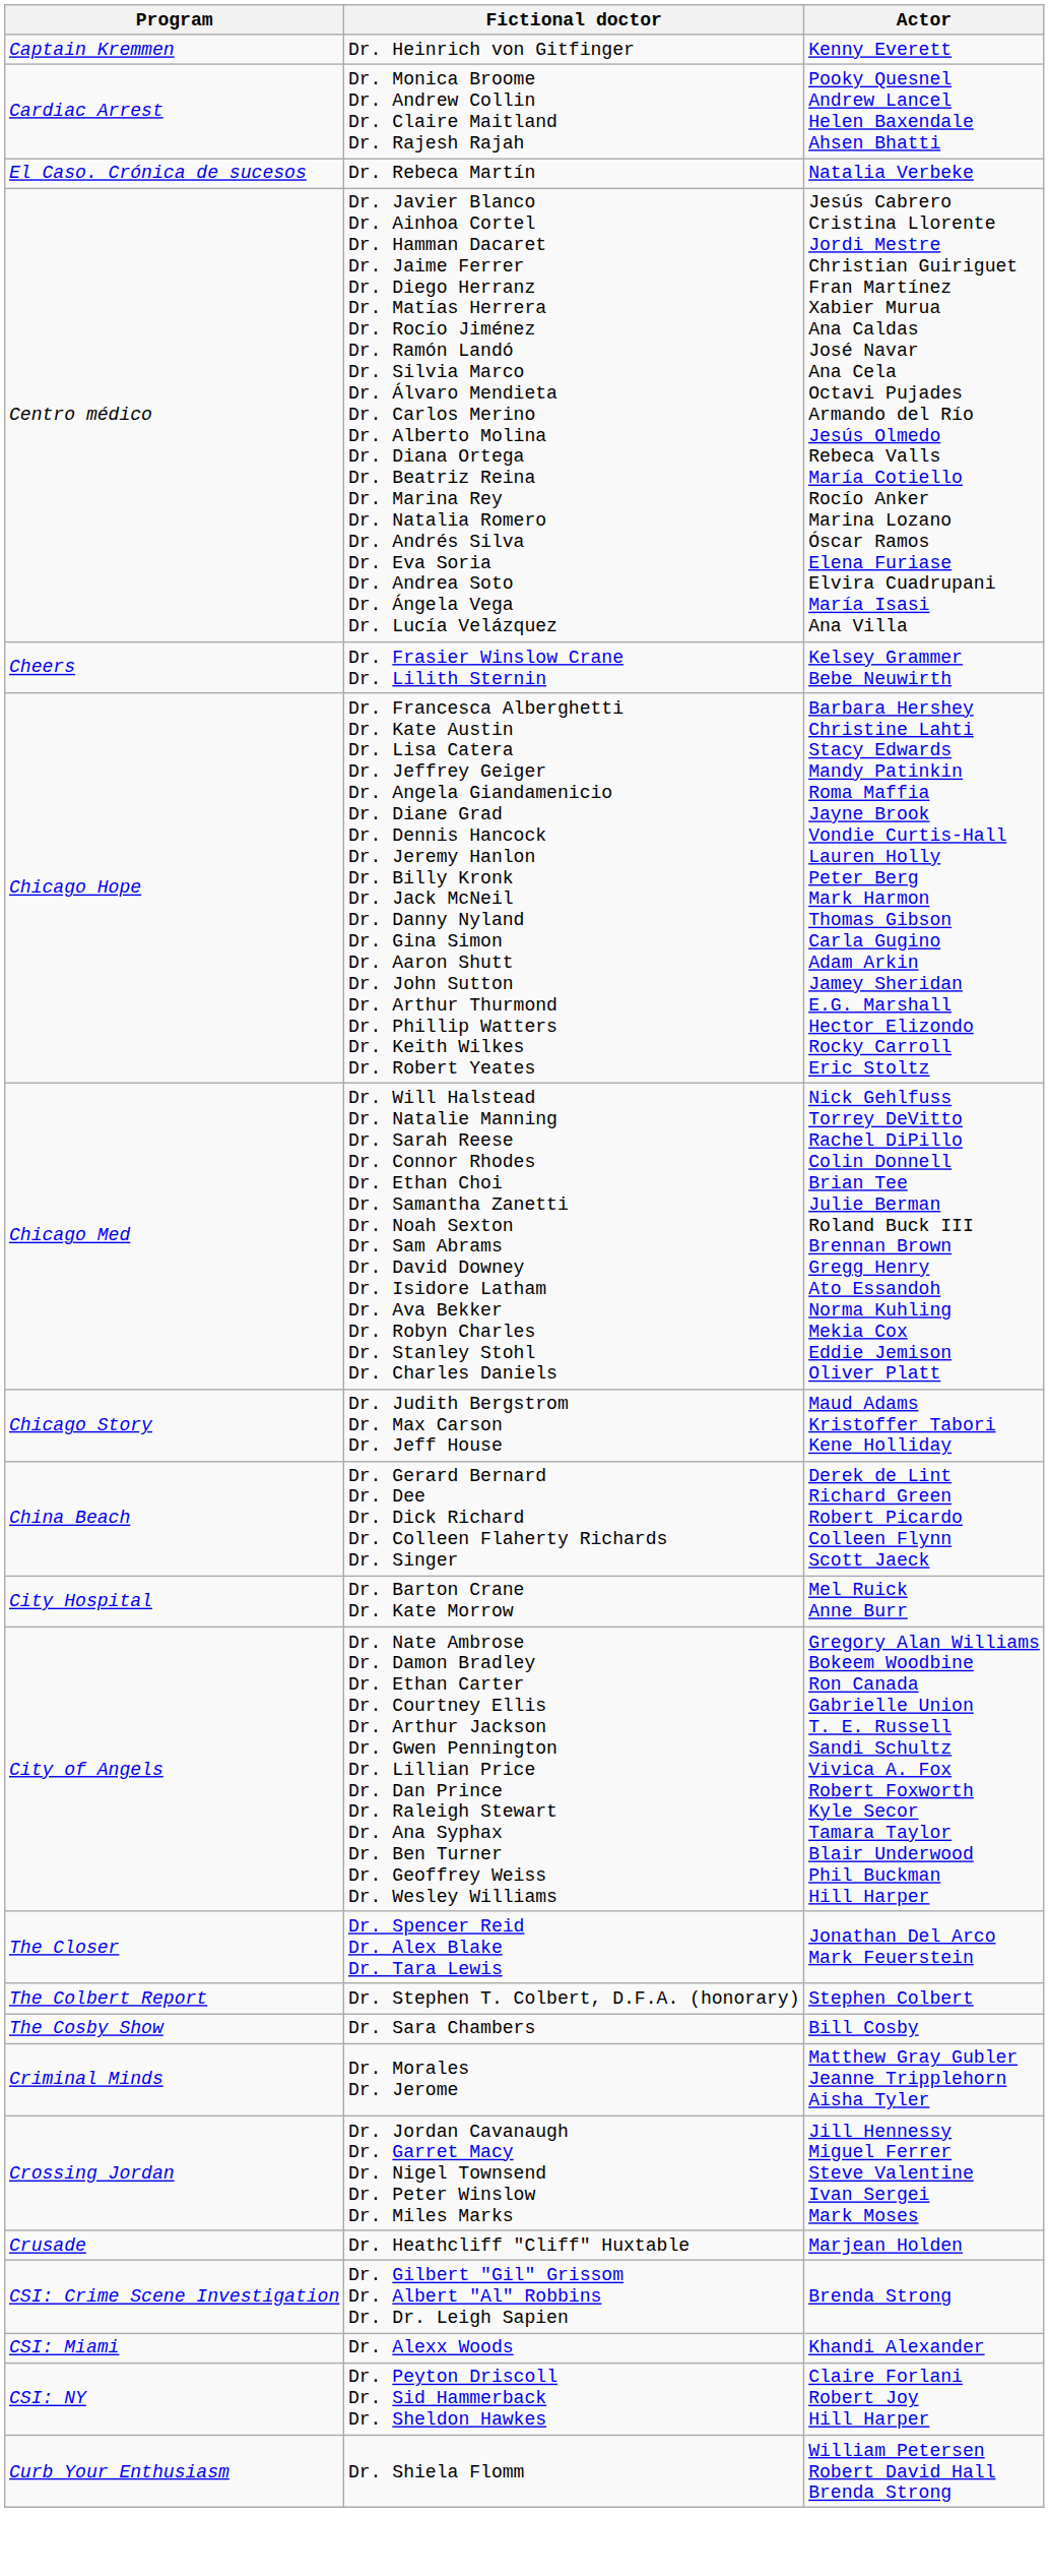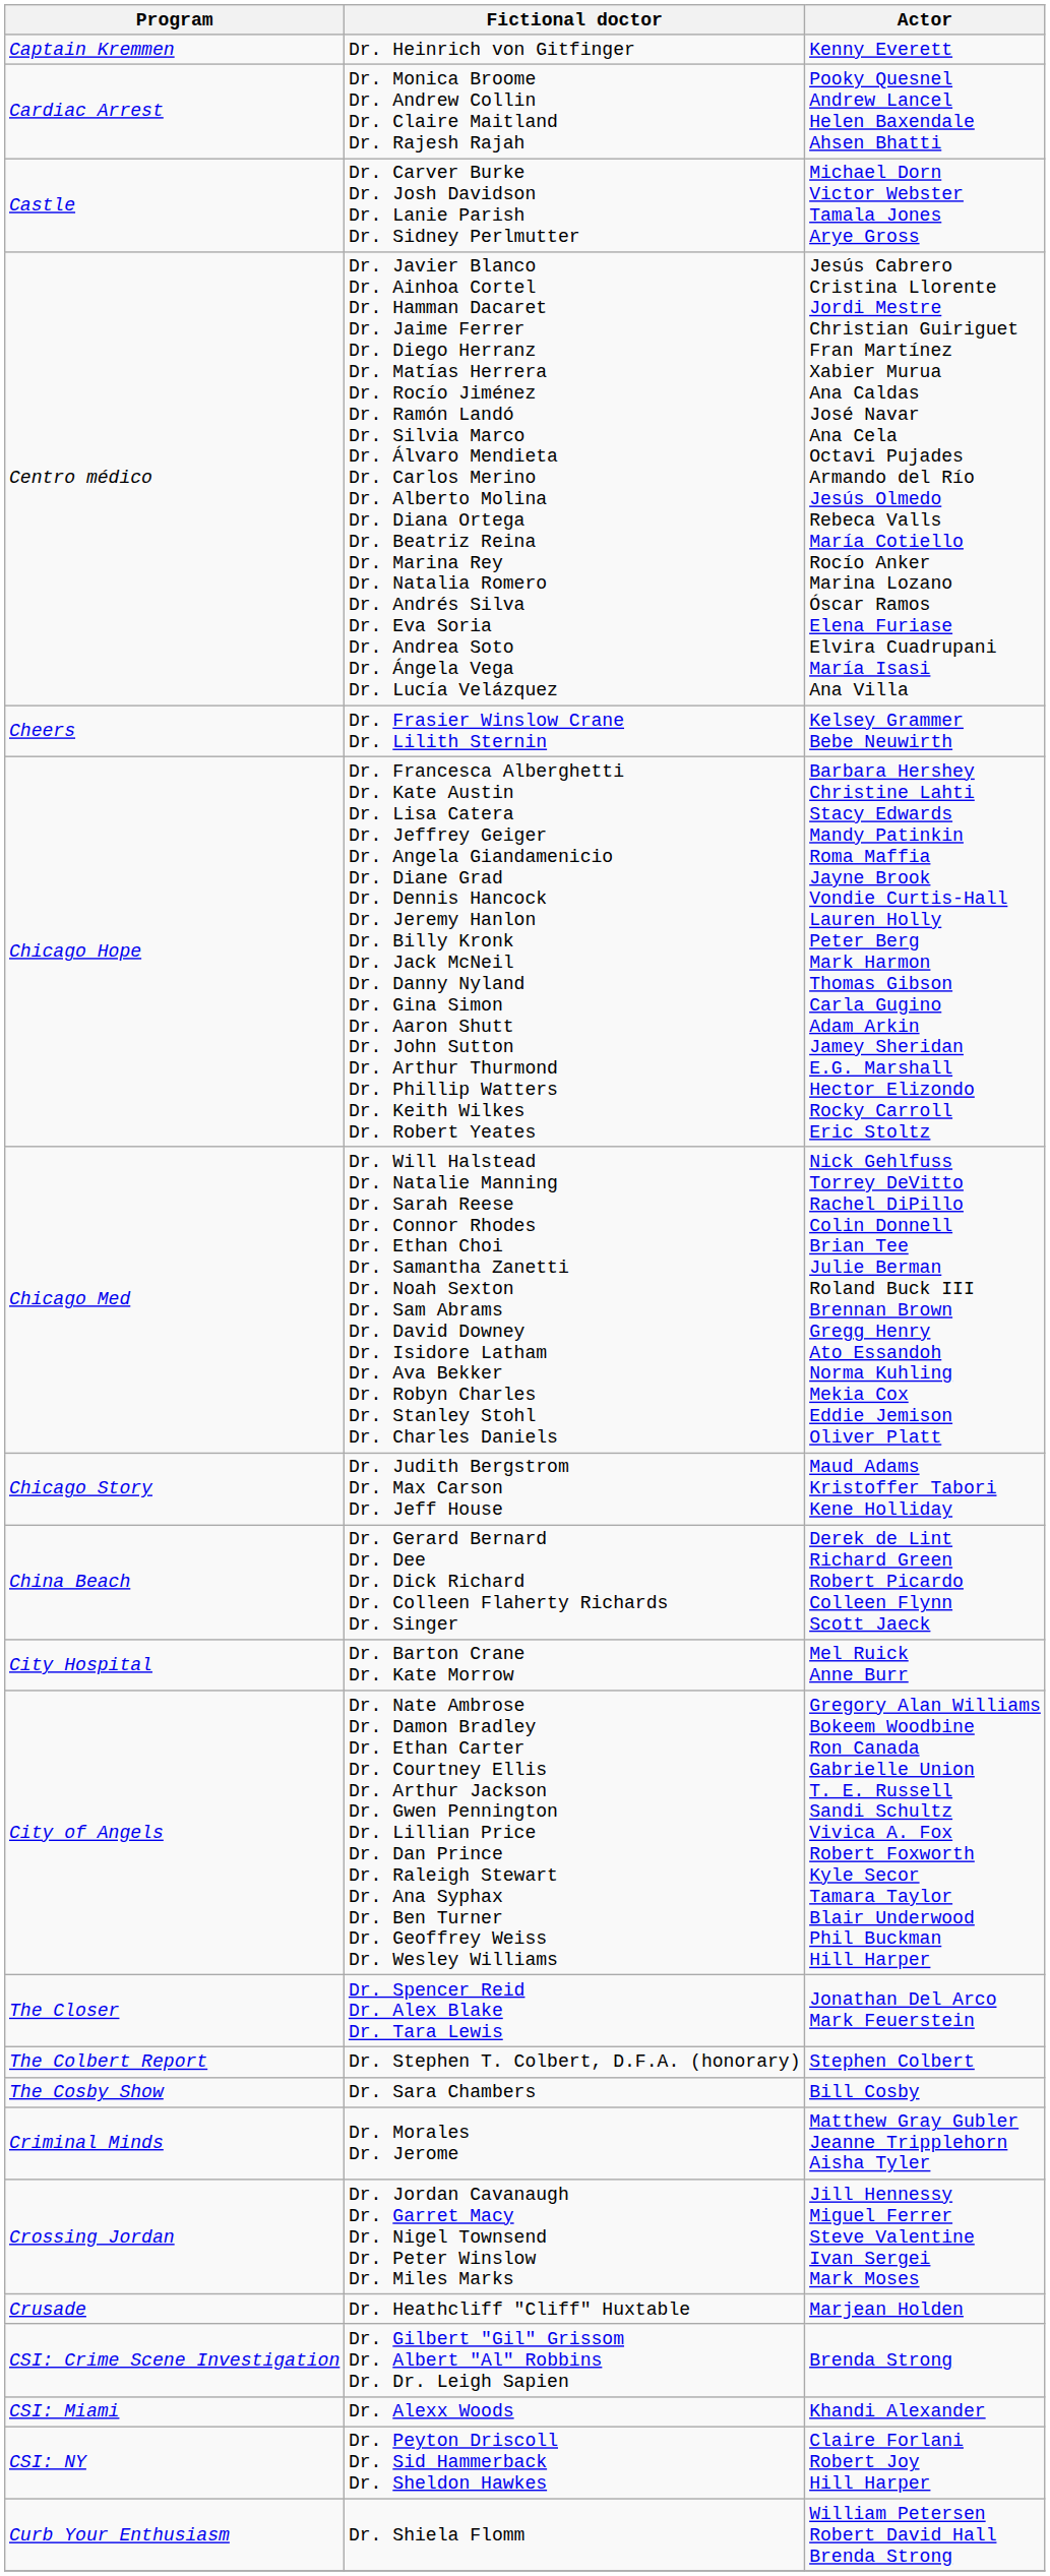- row: El Caso. Crónica de sucesos | Dr. Rebeca Martín | Natalia Verbeke
+ row: Castle | Dr. Carver Burke Dr. Josh Davidson Dr. Lanie Parish Dr. Sidney Perlmutter | Michael Dorn Victor Webster Tamala Jones Arye Gross
